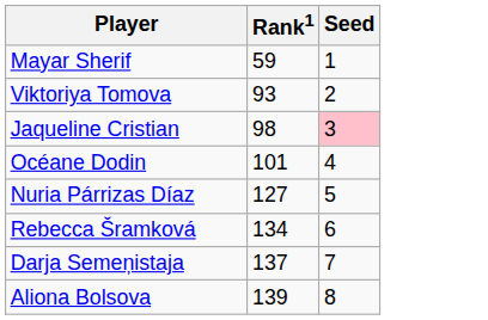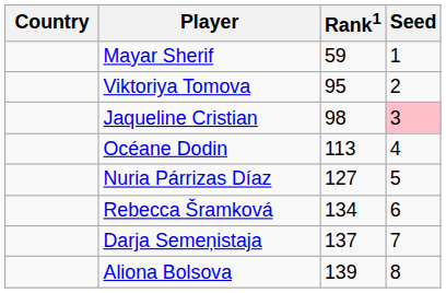+ column: Country
Viktoriya Tomova | Rank1: 93 -> 95
Océane Dodin | Rank1: 101 -> 113
